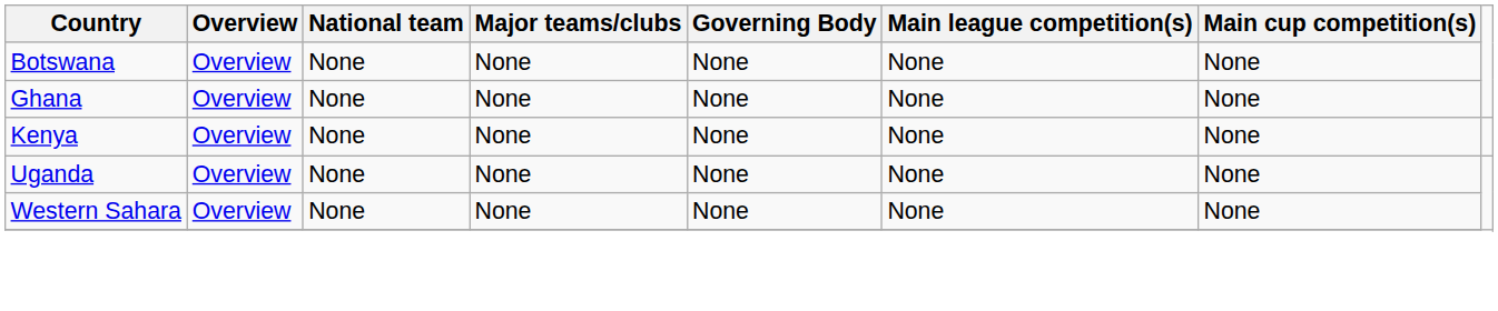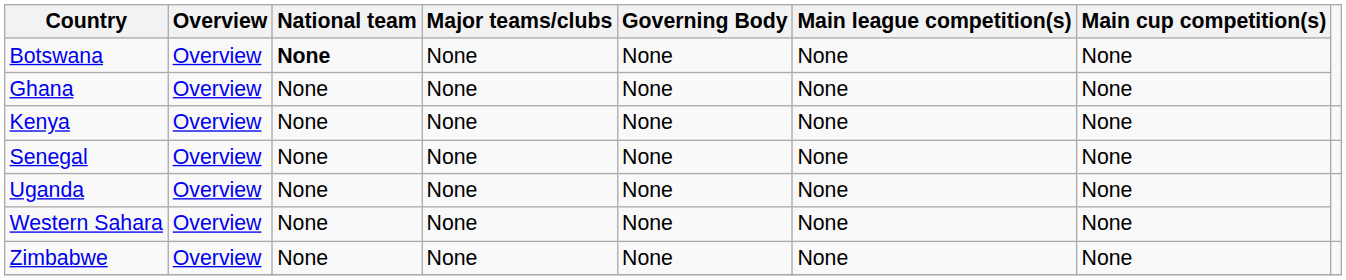Botswana | National team: normal -> bold
+ row: Senegal | Overview | None | None | None | None | None
+ row: Zimbabwe | Overview | None | None | None | None | None
